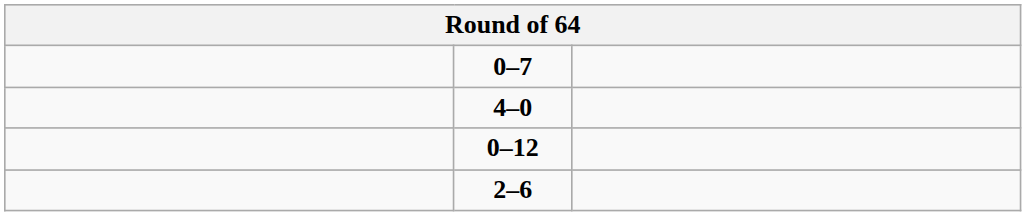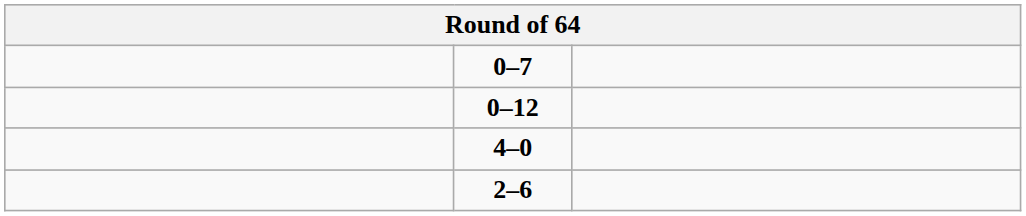rows swapped: 0–12 <-> 4–0
